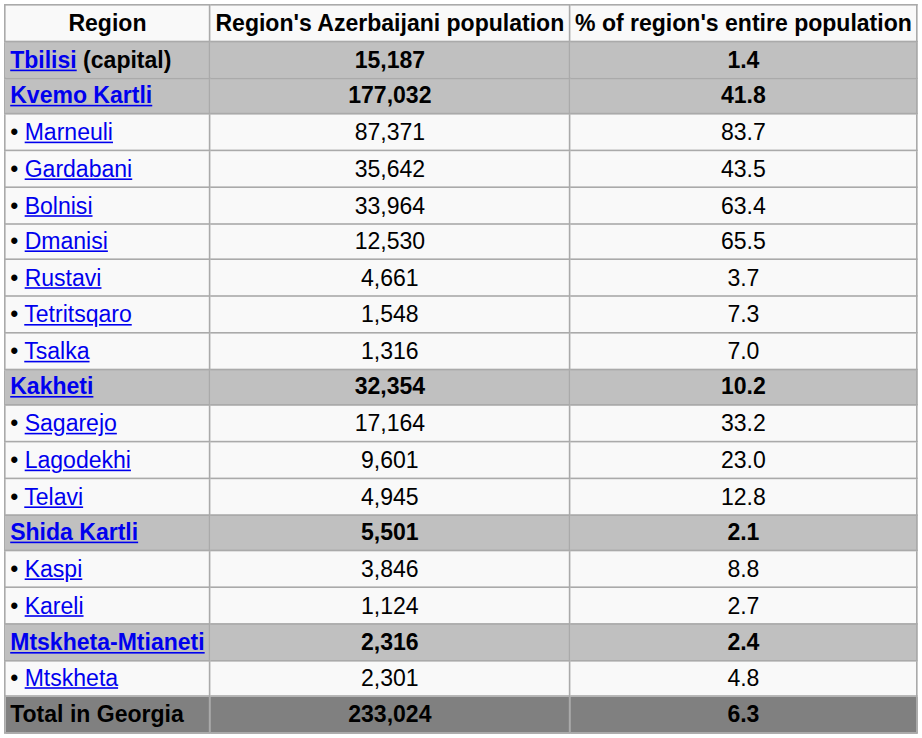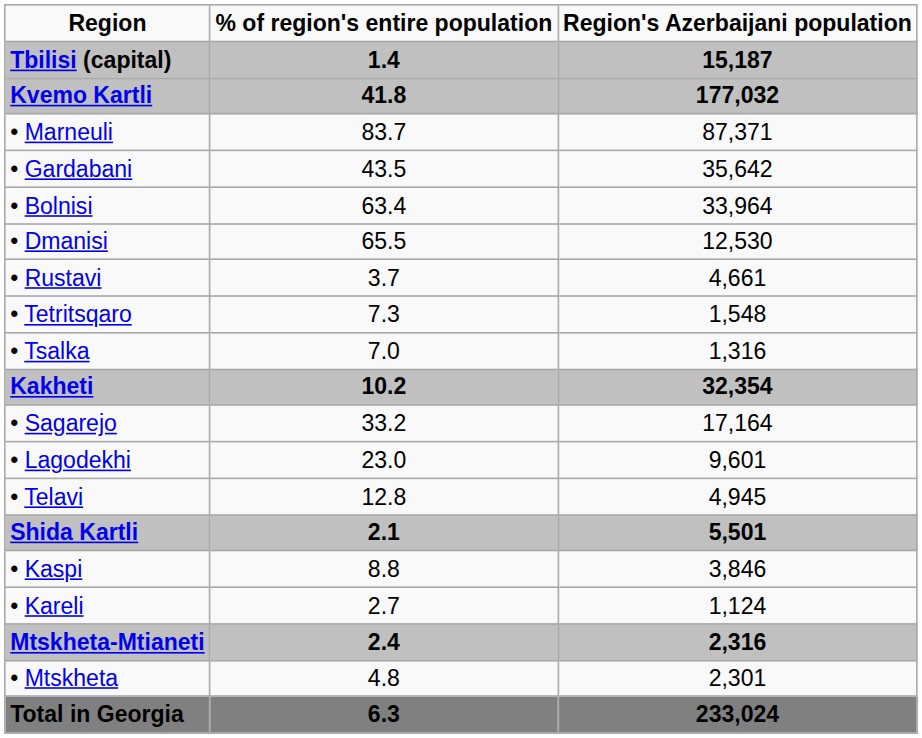columns swapped: Region's Azerbaijani population <-> % of region's entire population
